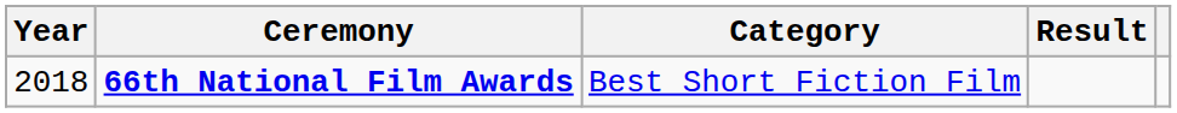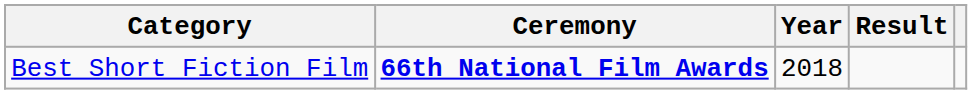columns swapped: Year <-> Category
